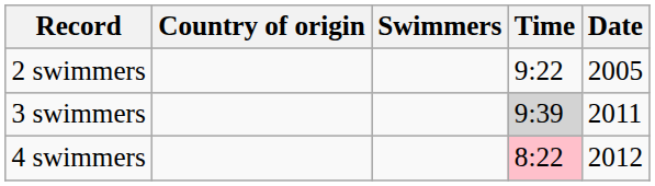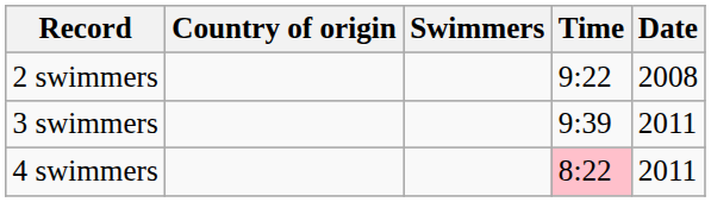2 swimmers | Date: 2005 -> 2008
3 swimmers | Time: lightgrey background -> no background
4 swimmers | Date: 2012 -> 2011
